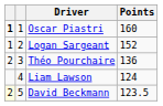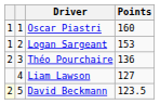Oscar Piastri | column 1: bold -> normal
Logan Sargeant | Points: 152 -> 153
Liam Lawson | Points: 124 -> 127
